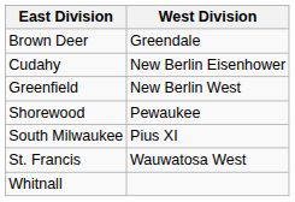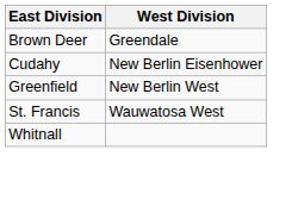- row: Shorewood | Pewaukee
- row: South Milwaukee | Pius XI
